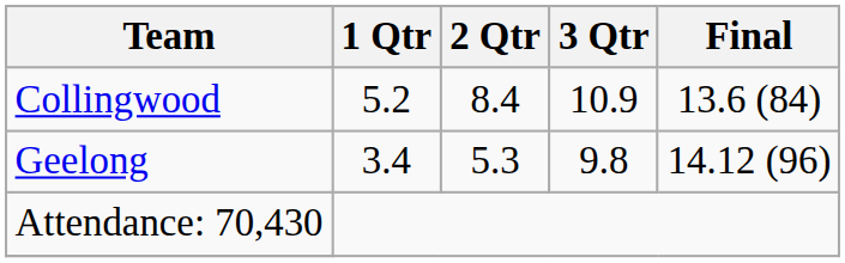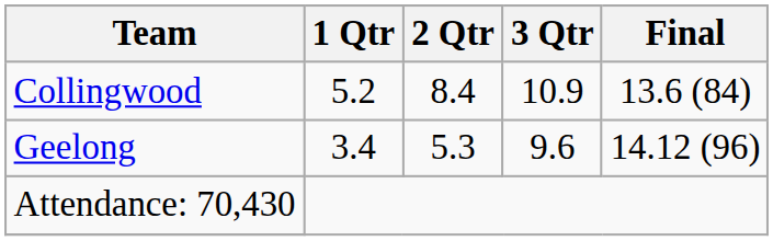Geelong | 3 Qtr: 9.8 -> 9.6
